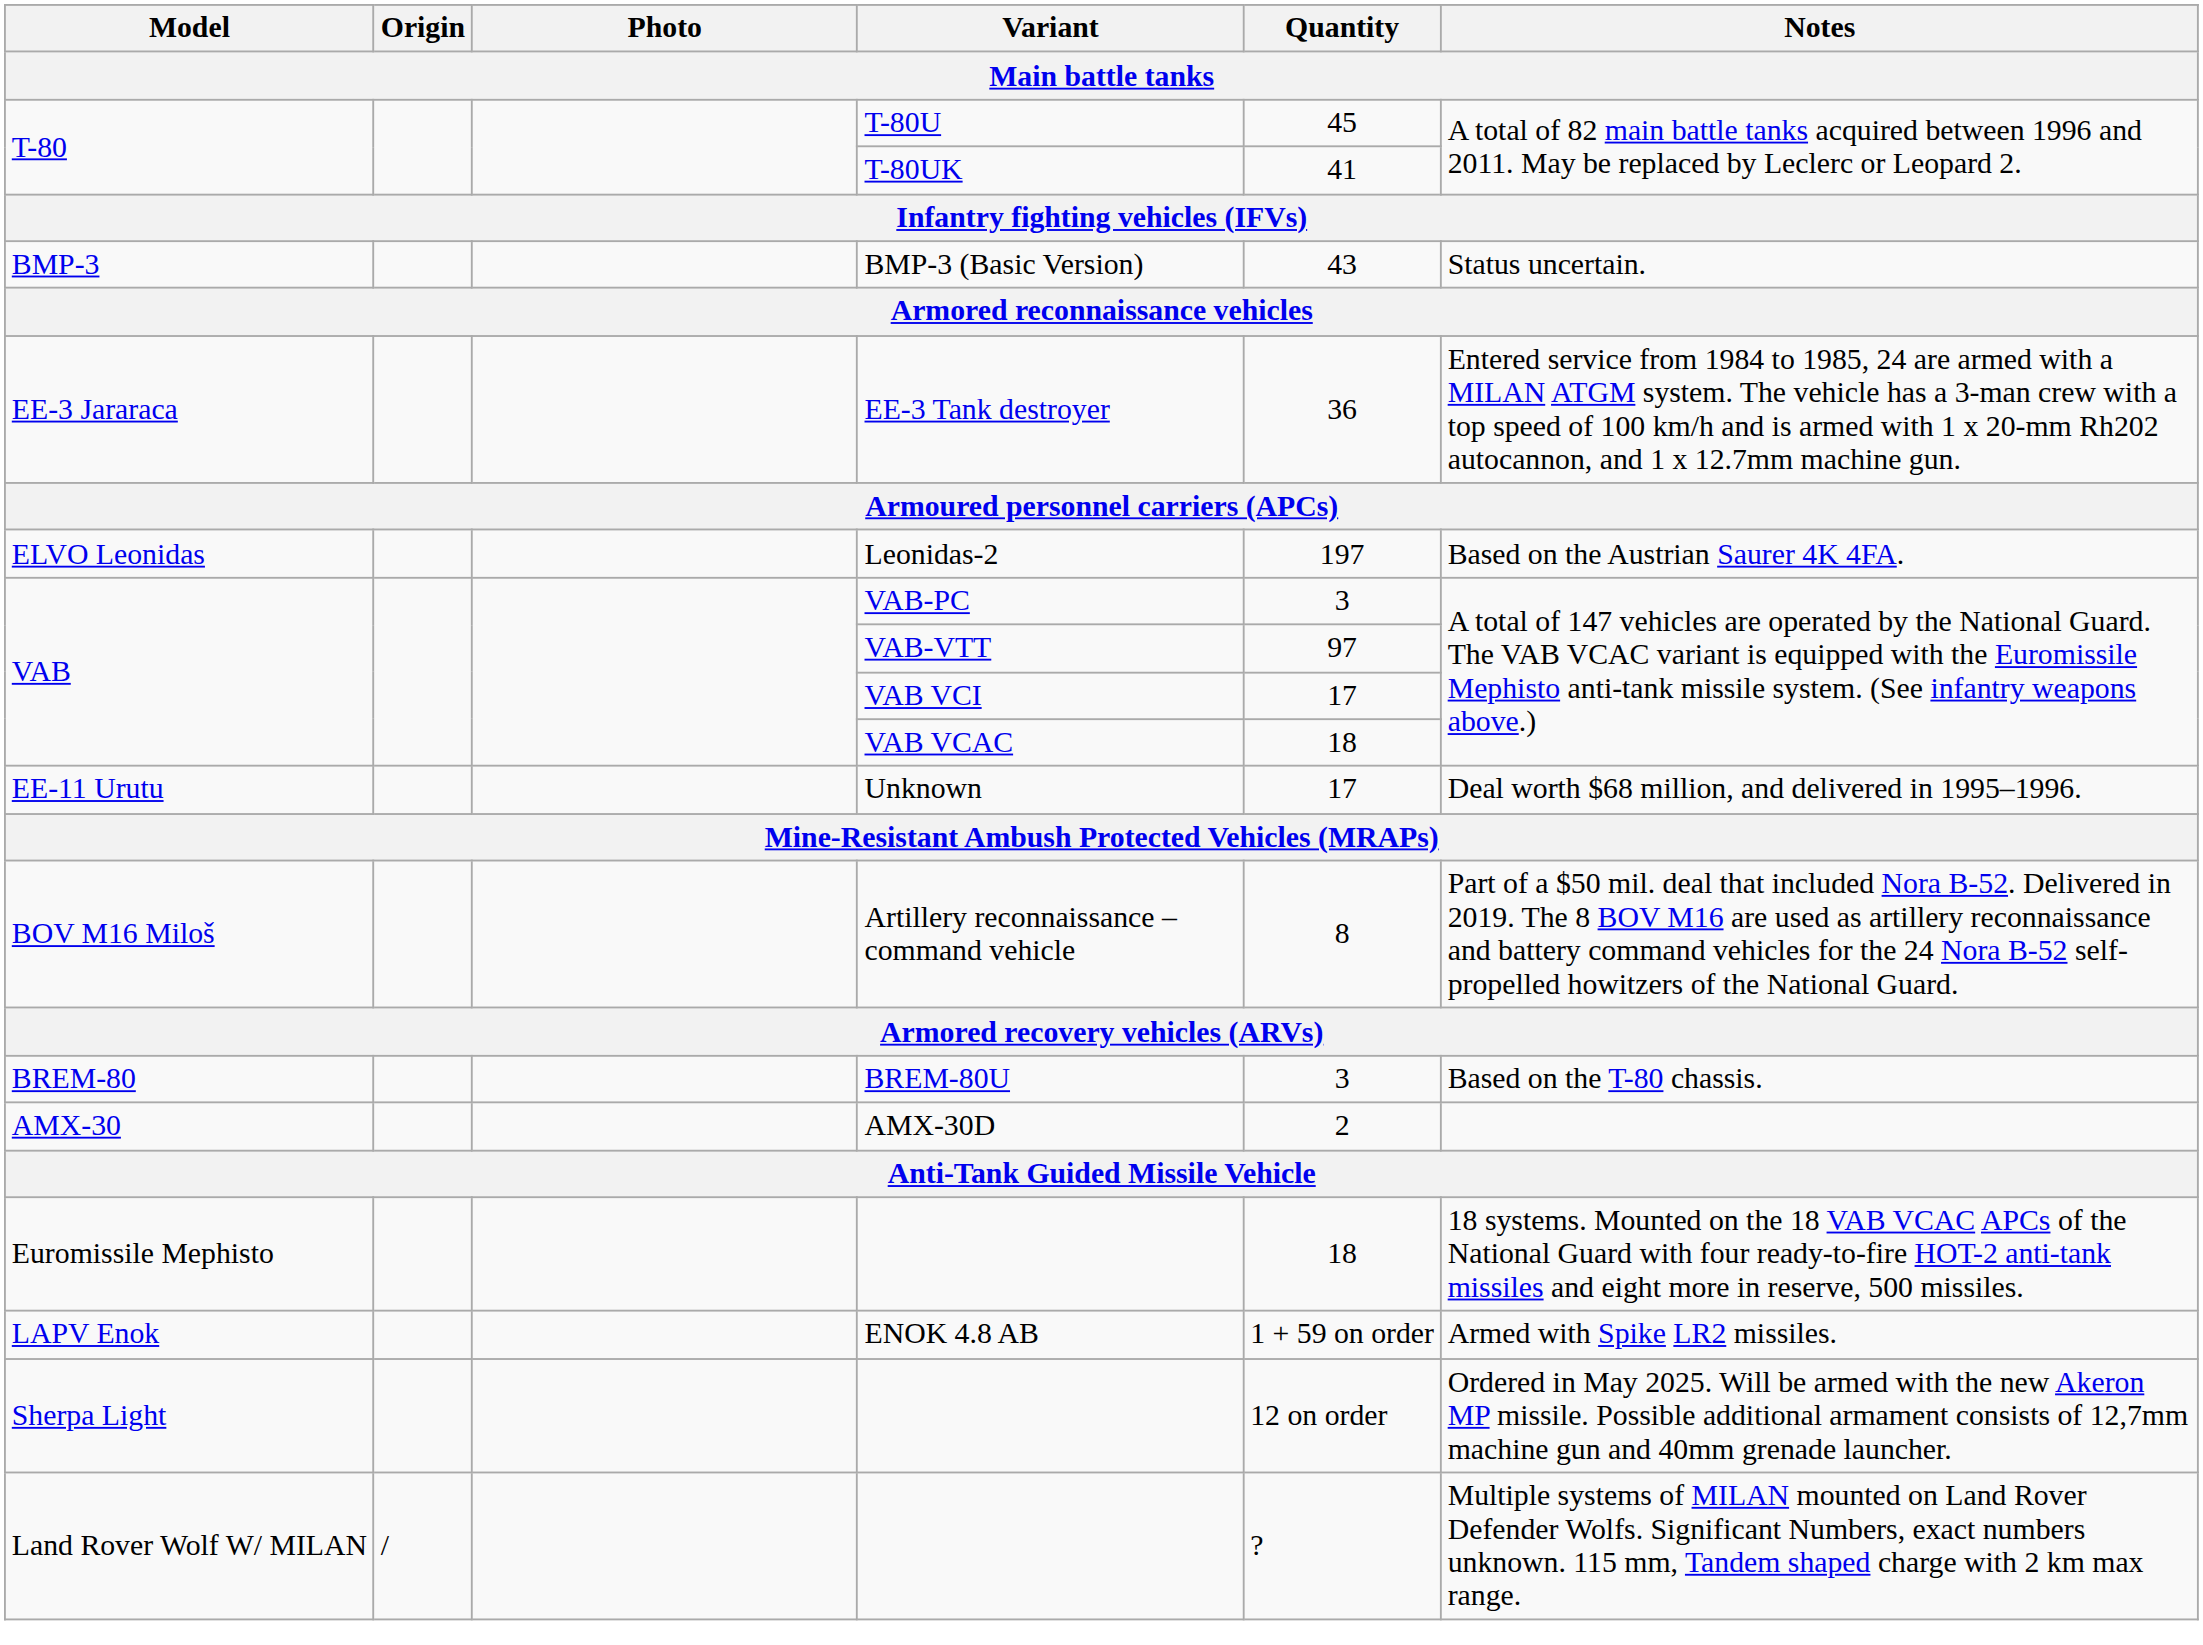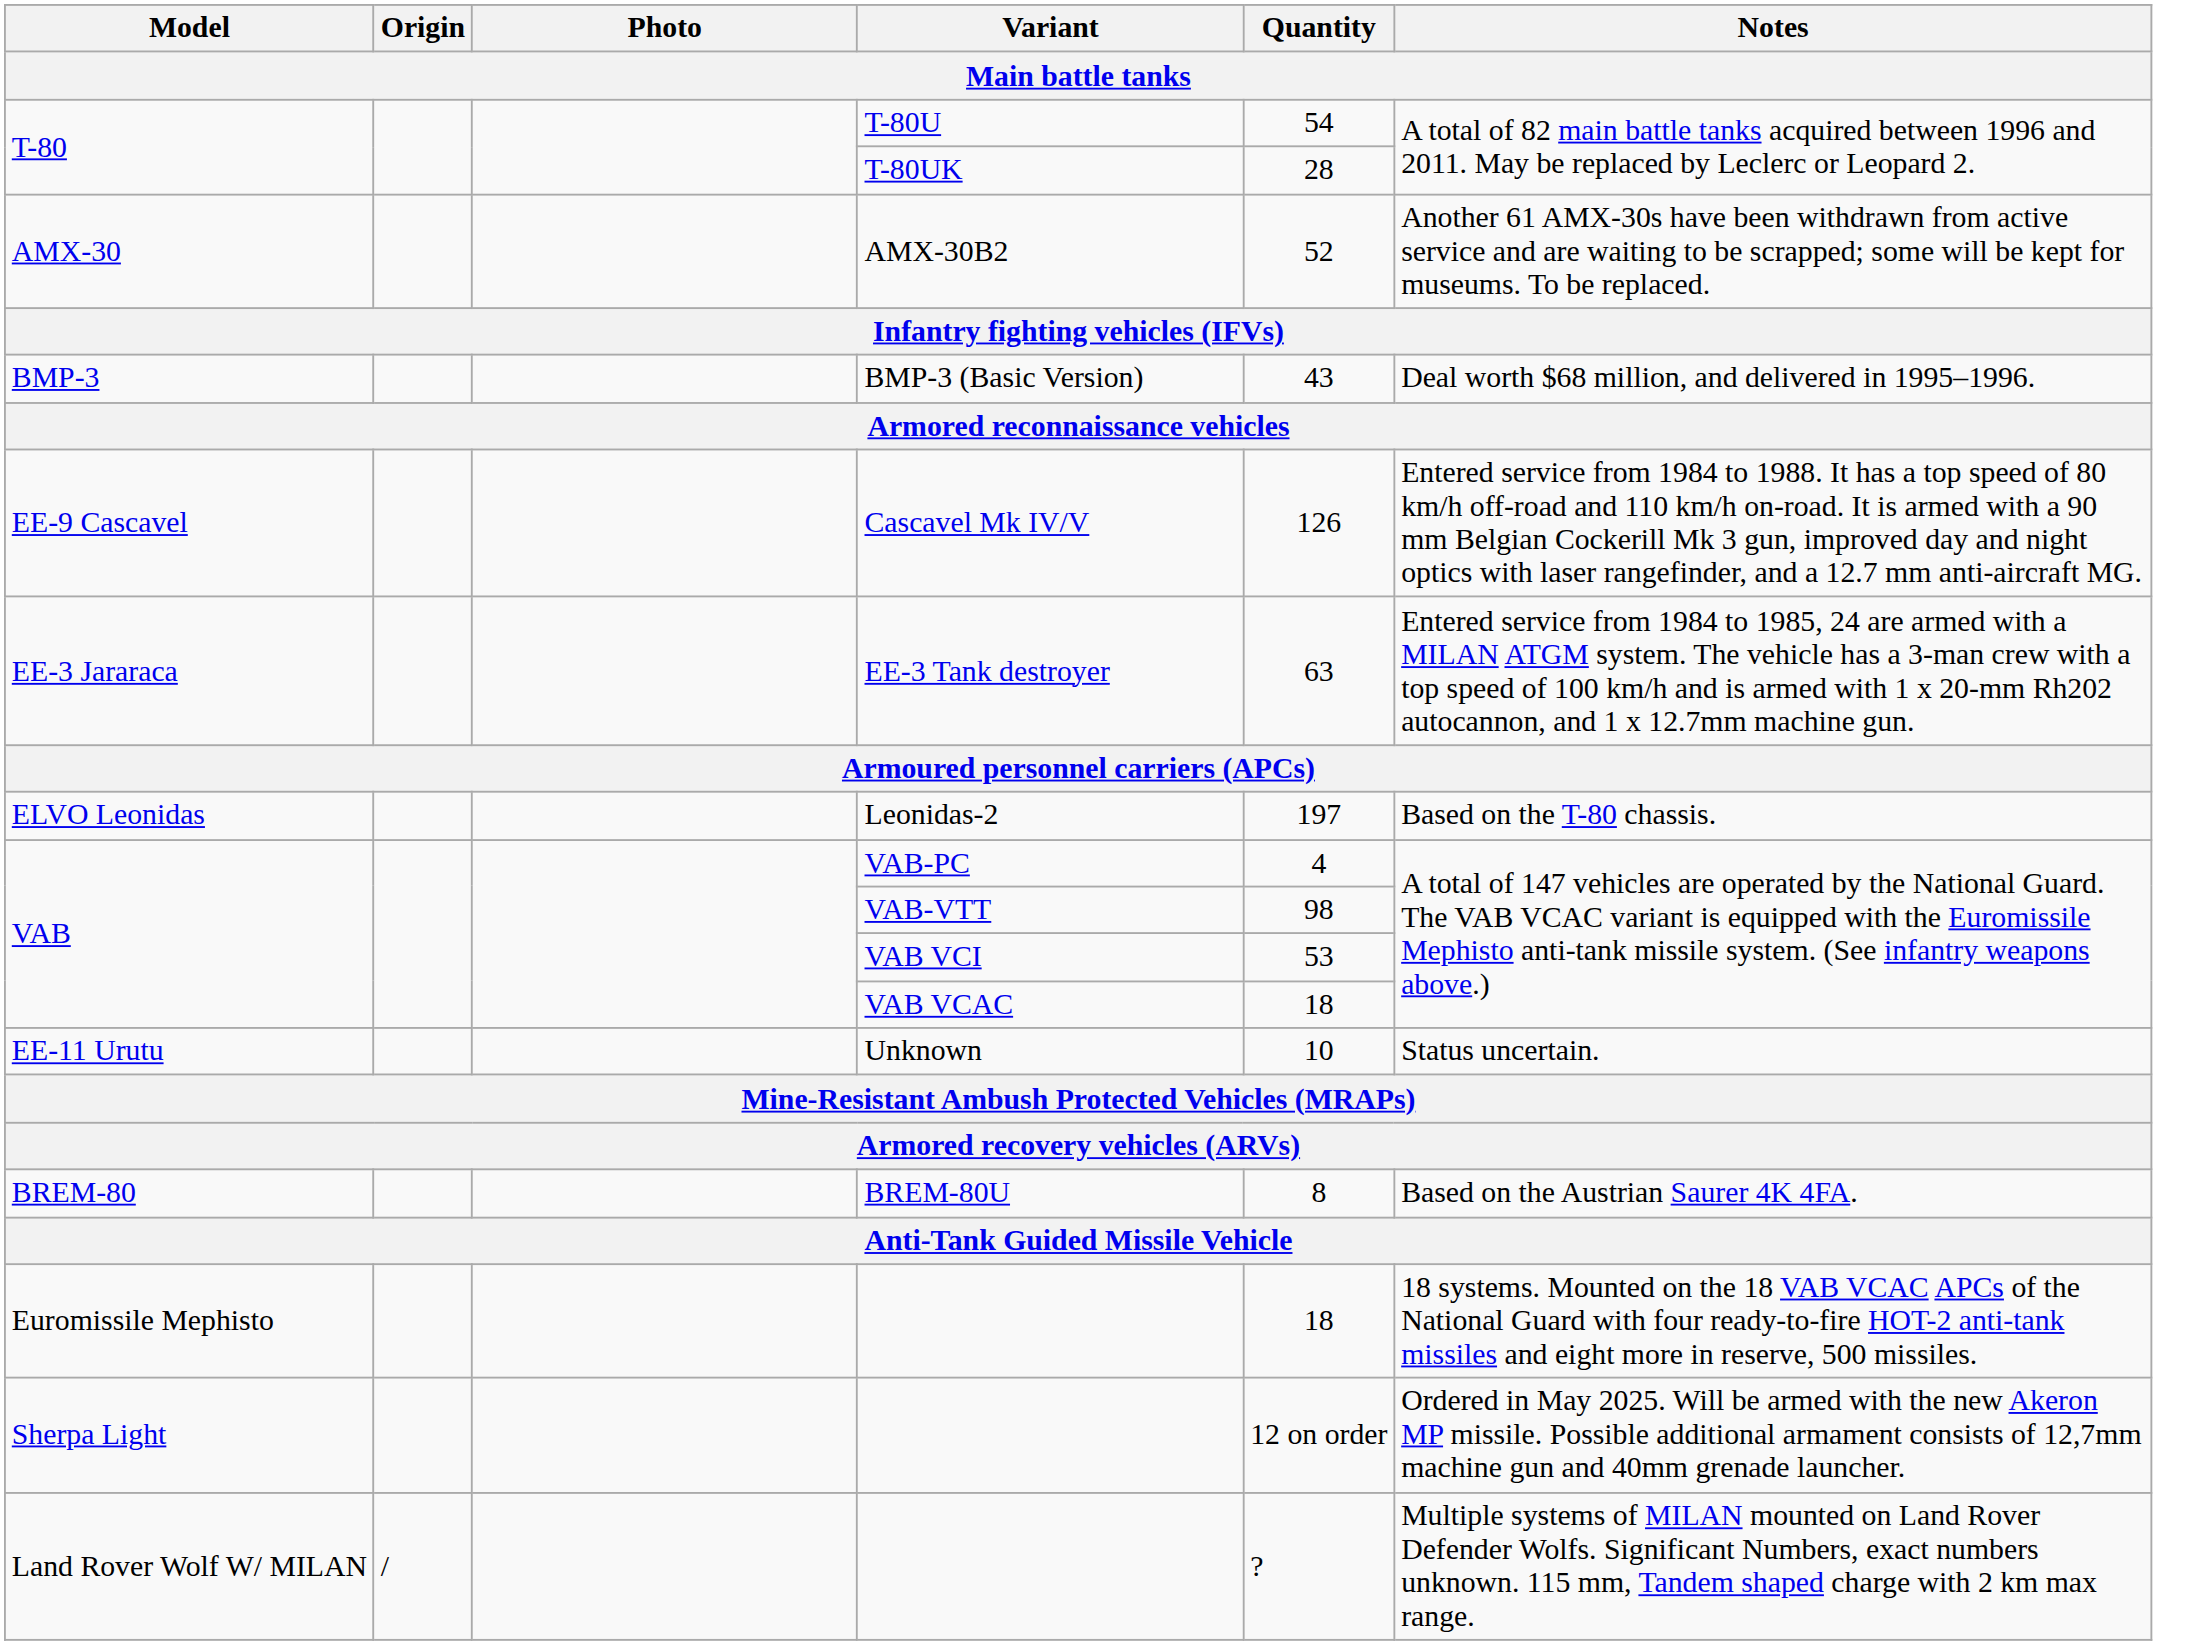T-80U | Quantity: 45 -> 54
T-80UK | Quantity: 41 -> 28
+ row: AMX-30 | AMX-30B2 | 52 | Another 61 AMX-30s have been withdrawn from active service and are waiting to be scrapped; some will be kept for museums. To be replaced.
BMP-3 (Basic Version) | Notes: Status uncertain. -> Deal worth $68 million, and delivered in 1995–1996.
+ row: EE-9 Cascavel | Cascavel Mk IV/V | 126 | Entered service from 1984 to 1988. It has a top speed of 80 km/h off-road and 110 km/h on-road. It is armed with a 90 mm Belgian Cockerill Mk 3 gun, improved day and night optics with laser rangefinder, and a 12.7 mm anti-aircraft MG.
EE-3 Tank destroyer | Quantity: 36 -> 63
Leonidas-2 | Notes: Based on the Austrian Saurer 4K 4FA. -> Based on the T-80 chassis.
VAB-PC | Quantity: 3 -> 4
VAB-VTT | Quantity: 97 -> 98
VAB VCI | Quantity: 17 -> 53
Unknown | Quantity: 17 -> 10
Unknown | Notes: Deal worth $68 million, and delivered in 1995–1996. -> Status uncertain.
- row: BOV M16 Miloš | Artillery reconnaissance – command vehicle | 8 | Part of a $50 mil. deal that included Nora B-52. Delivered in 2019. The 8 BOV M16 are used as artillery reconnaissance and battery command vehicles for the 24 Nora B-52 self-propelled howitzers of the National Guard.
BREM-80U | Quantity: 3 -> 8
BREM-80U | Notes: Based on the T-80 chassis. -> Based on the Austrian Saurer 4K 4FA.
- row: AMX-30 | AMX-30D | 2
- row: LAPV Enok | ENOK 4.8 AB | 1 + 59 on order | Armed with Spike LR2 missiles.
